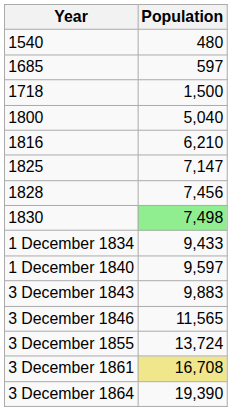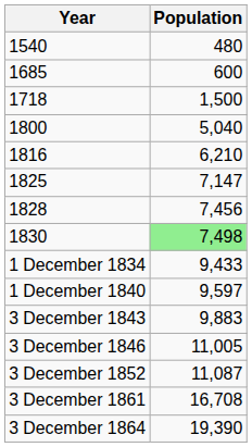1685 | Population: 597 -> 600
3 December 1846 | Population: 11,565 -> 11,005
+ row: 3 December 1852 | 11,087
- row: 3 December 1855 | 13,724
3 December 1861 | Population: khaki background -> no background
